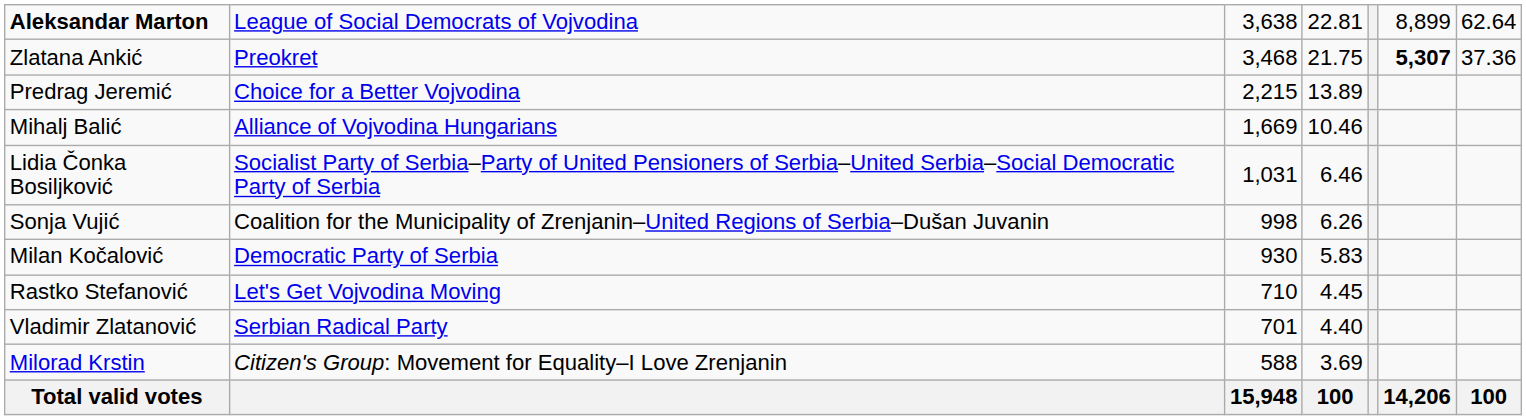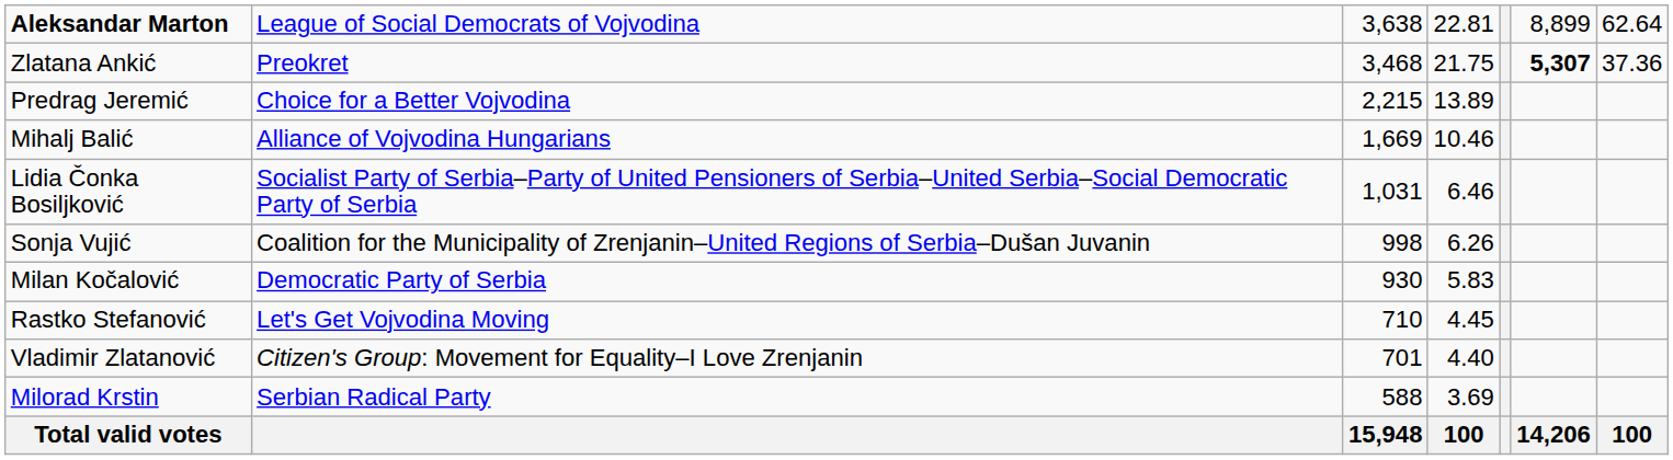Vladimir Zlatanović | column 2: Serbian Radical Party -> Citizen's Group: Movement for Equality–I Love Zrenjanin
Milorad Krstin | column 2: Citizen's Group: Movement for Equality–I Love Zrenjanin -> Serbian Radical Party
